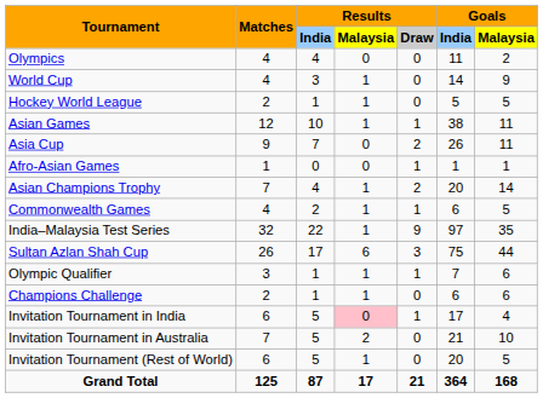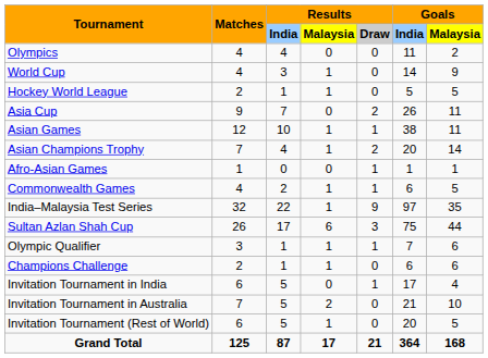rows swapped: Asian Games <-> Asia Cup
rows swapped: Asian Champions Trophy <-> Afro-Asian Games
Invitation Tournament in India | Results / Malaysia: pink background -> no background
